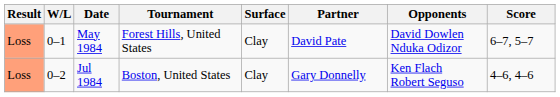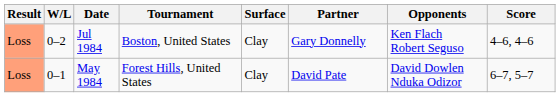rows swapped: May 1984 <-> Jul 1984
